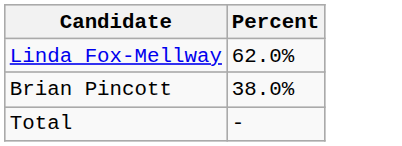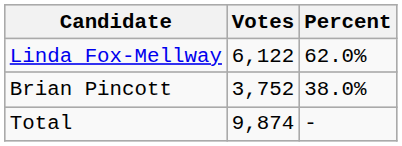+ column: Votes | 6,122 | 3,752 | 9,874
